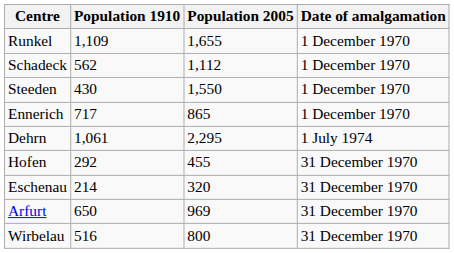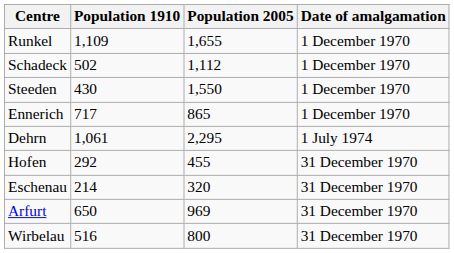Schadeck | Population 1910: 562 -> 502
